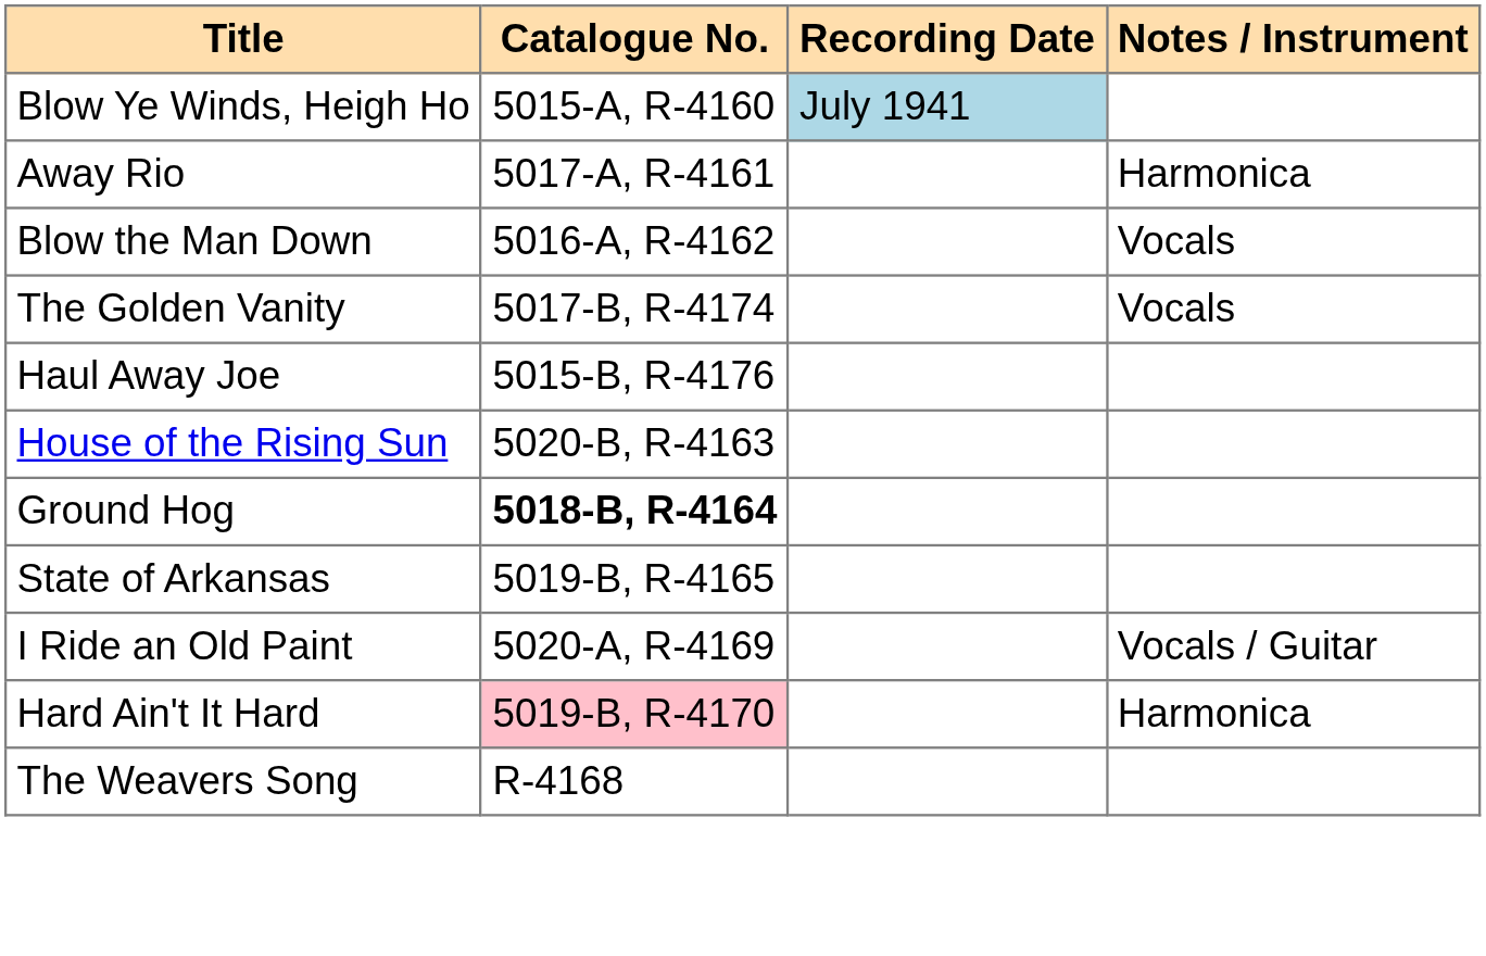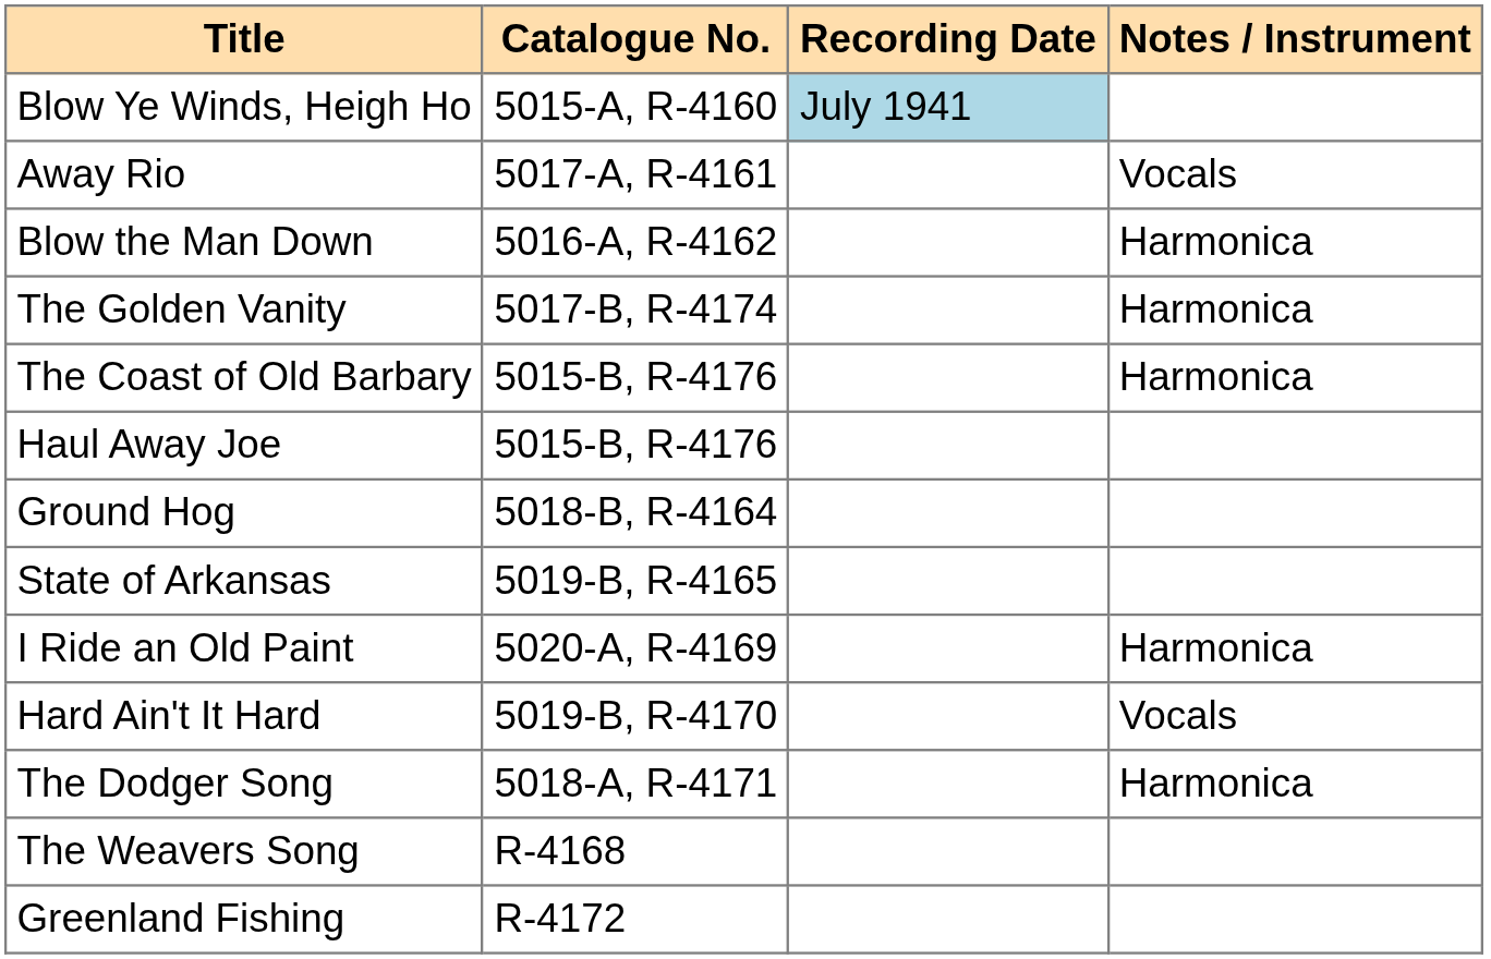Away Rio | Notes / Instrument: Harmonica -> Vocals
Blow the Man Down | Notes / Instrument: Vocals -> Harmonica
The Golden Vanity | Notes / Instrument: Vocals -> Harmonica
+ row: The Coast of Old Barbary | 5015-B, R-4176 | Harmonica
- row: House of the Rising Sun | 5020-B, R-4163
Ground Hog | Catalogue No.: bold -> normal
I Ride an Old Paint | Notes / Instrument: Vocals / Guitar -> Harmonica
Hard Ain't It Hard | Catalogue No.: pink background -> no background
Hard Ain't It Hard | Notes / Instrument: Harmonica -> Vocals
+ row: The Dodger Song | 5018-A, R-4171 | Harmonica
+ row: Greenland Fishing | R-4172
